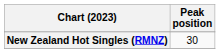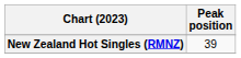New Zealand Hot Singles (RMNZ) | Peak position: 30 -> 39
